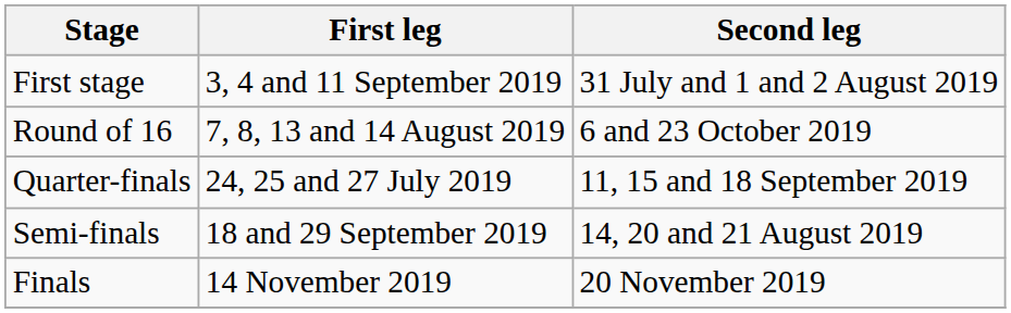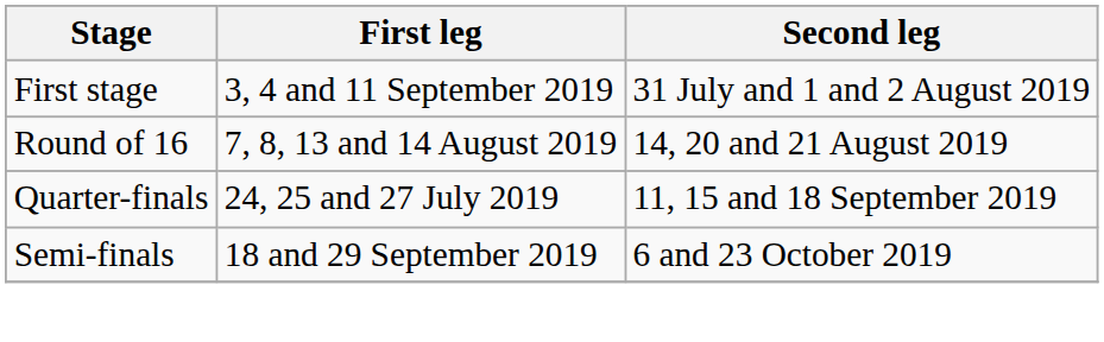Round of 16 | Second leg: 6 and 23 October 2019 -> 14, 20 and 21 August 2019
Semi-finals | Second leg: 14, 20 and 21 August 2019 -> 6 and 23 October 2019
- row: Finals | 14 November 2019 | 20 November 2019
